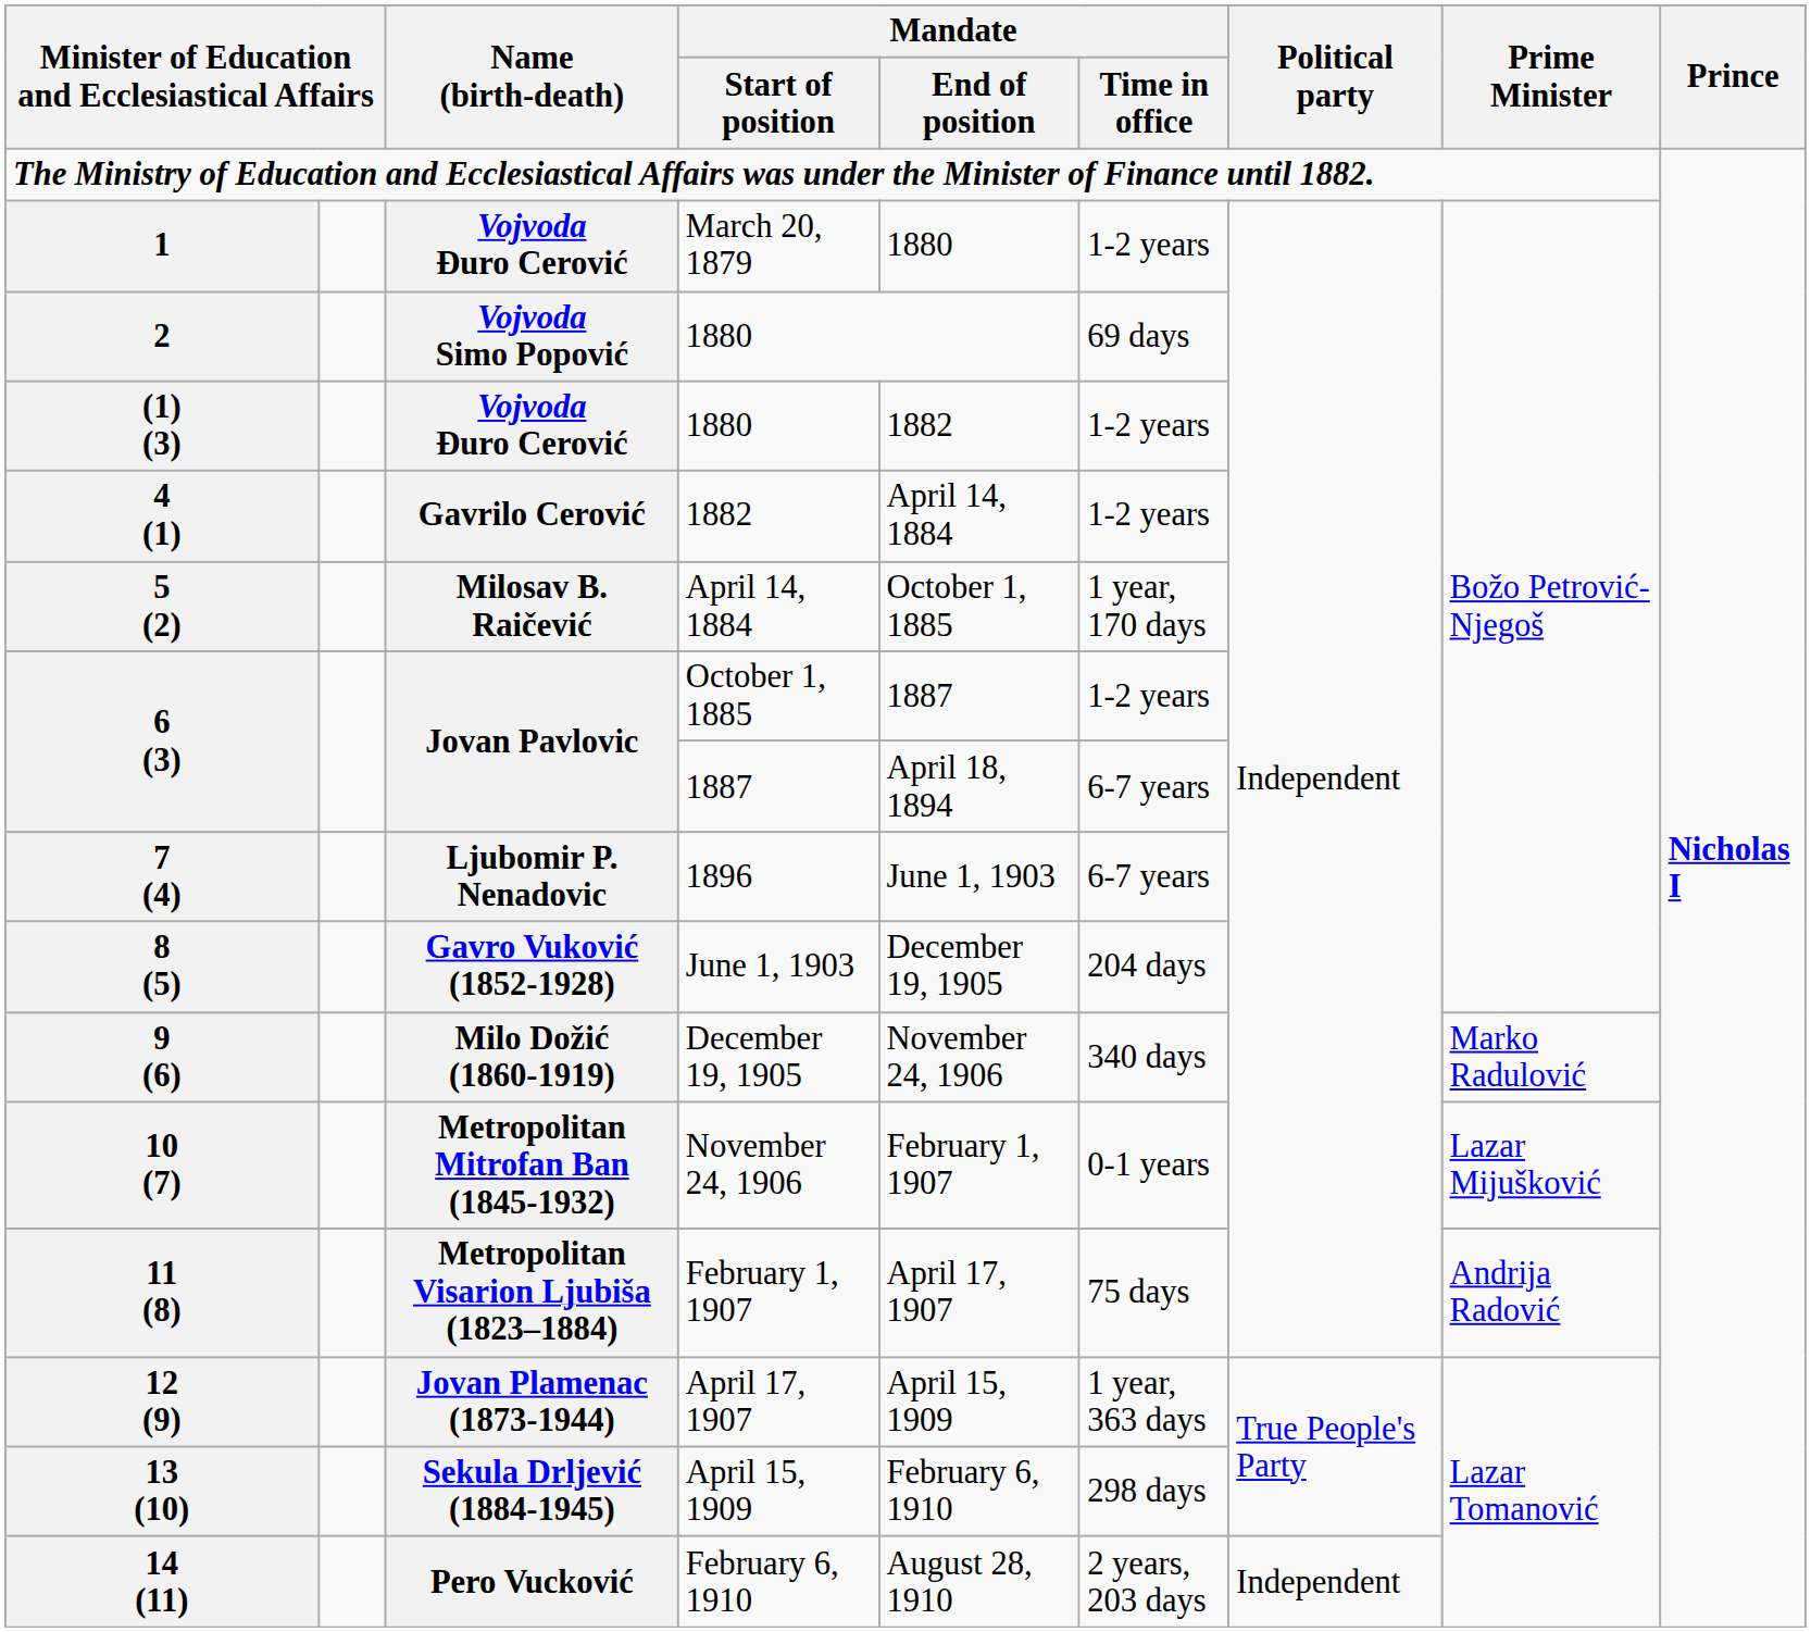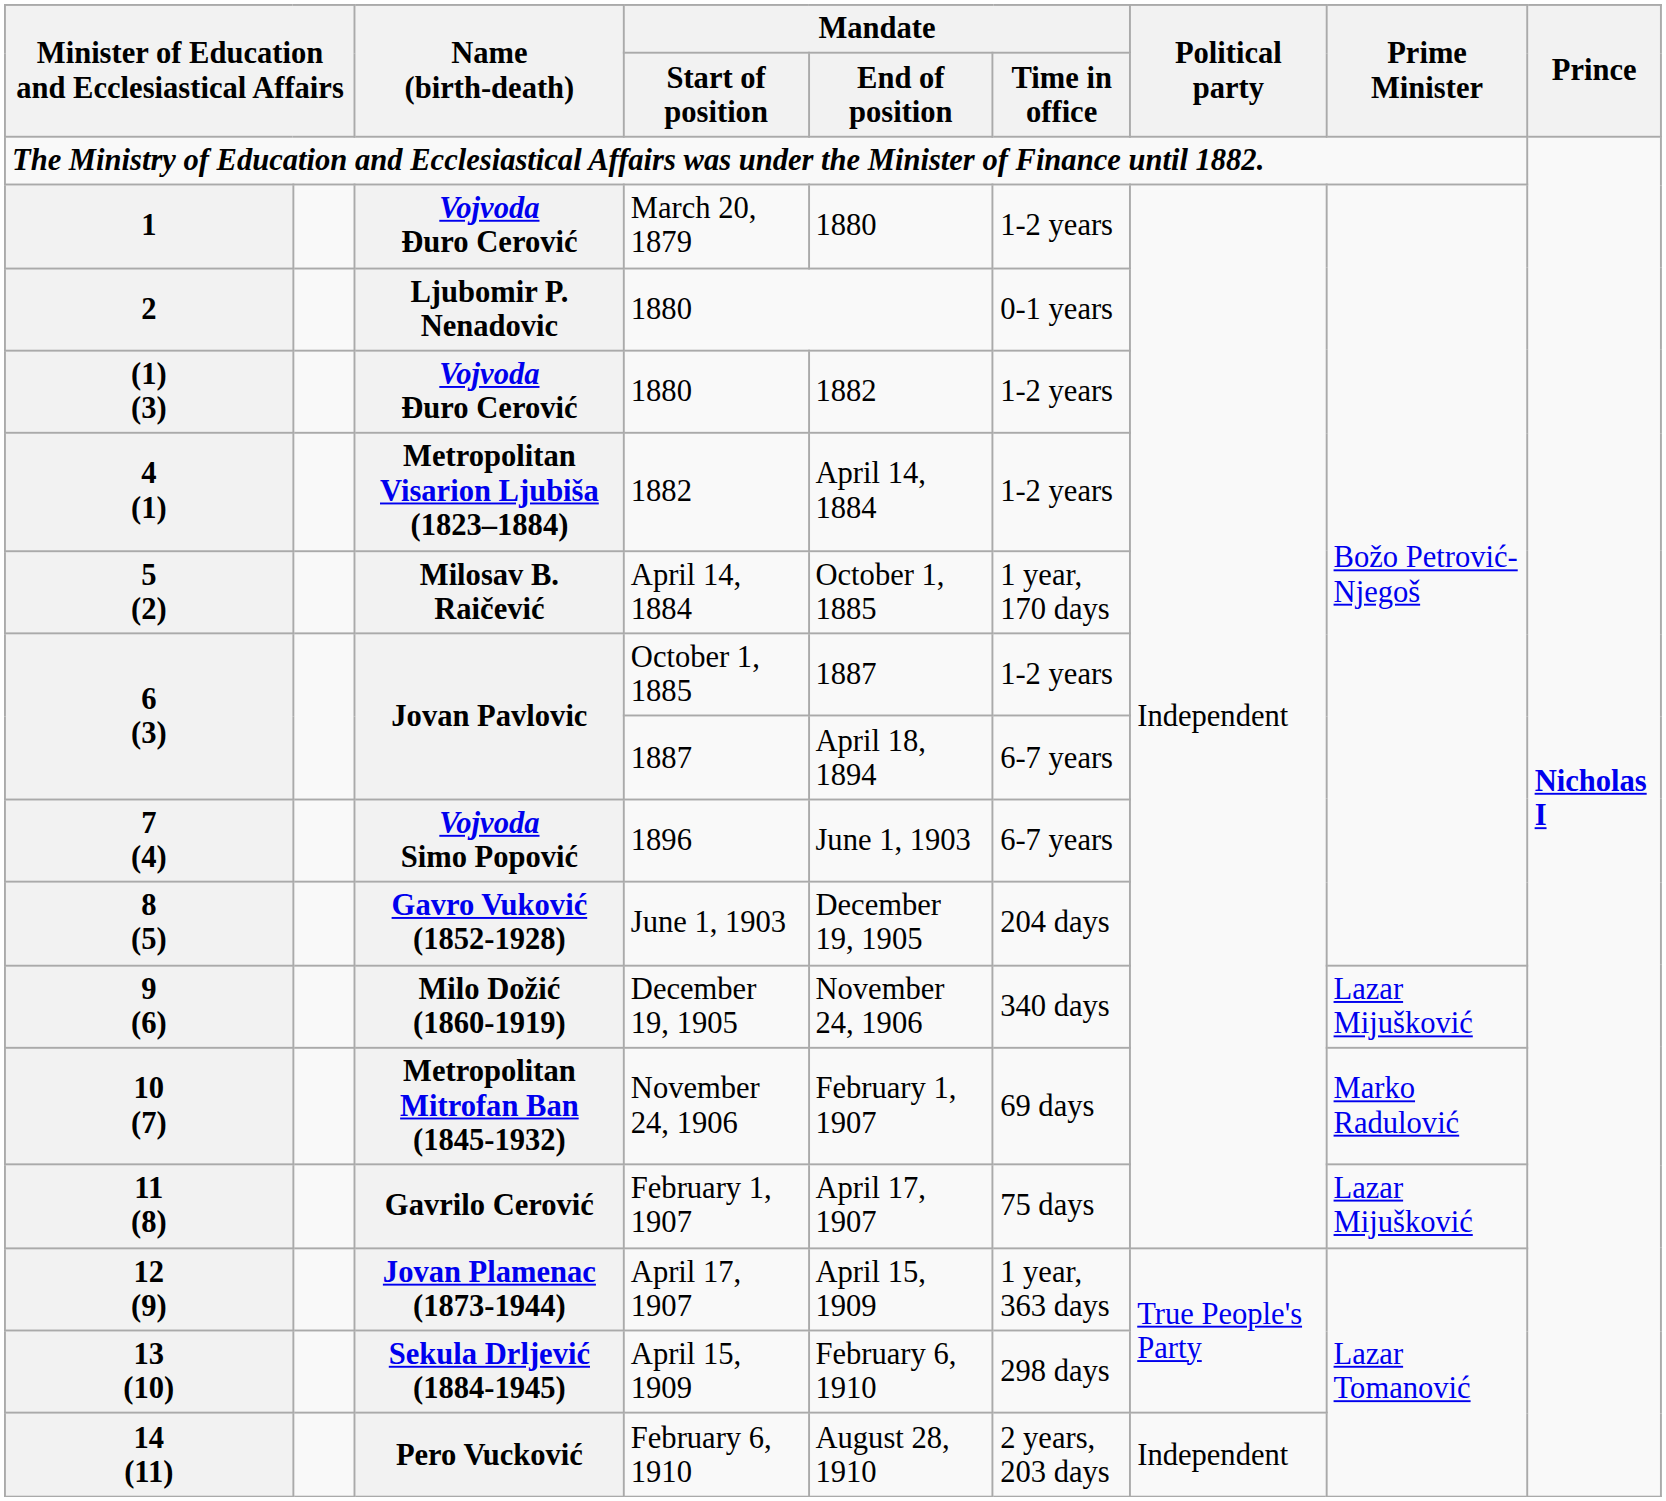2 | Name (birth-death): Vojvoda Simo Popović -> Ljubomir P. Nenadovic
2 | Mandate / Time in office: 69 days -> 0-1 years
4 (1) | Name (birth-death): Gavrilo Cerović -> Metropolitan Visarion Ljubiša (1823–1884)
7 (4) | Name (birth-death): Ljubomir P. Nenadovic -> Vojvoda Simo Popović
9 (6) | Prime Minister: Marko Radulović -> Lazar Mijušković
10 (7) | Mandate / Time in office: 0-1 years -> 69 days
10 (7) | Prime Minister: Lazar Mijušković -> Marko Radulović
11 (8) | Name (birth-death): Metropolitan Visarion Ljubiša (1823–1884) -> Gavrilo Cerović
11 (8) | Prime Minister: Andrija Radović -> Lazar Mijušković
